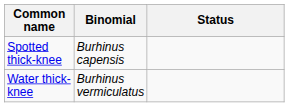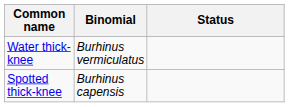rows swapped: Water thick-knee <-> Spotted thick-knee
